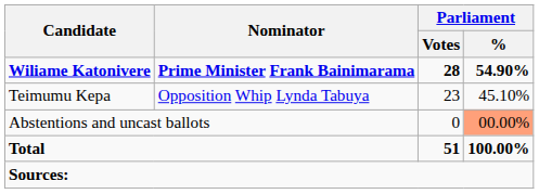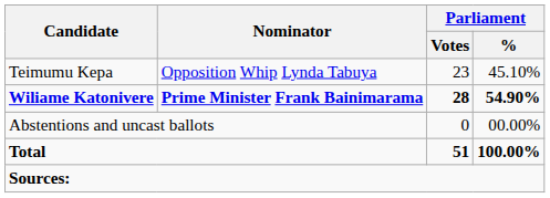rows swapped: Wiliame Katonivere <-> Teimumu Kepa
Abstentions and uncast ballots | Parliament / %: lightsalmon background -> no background
